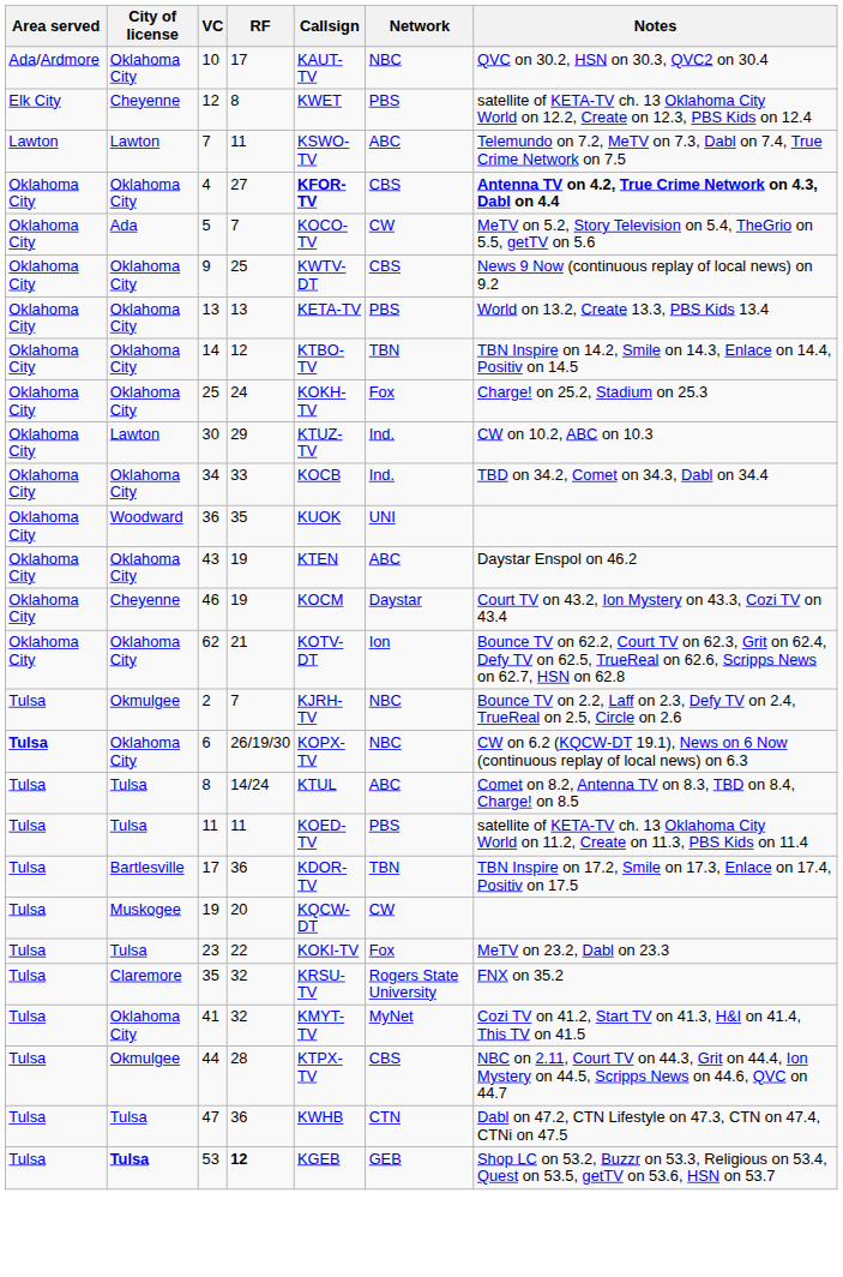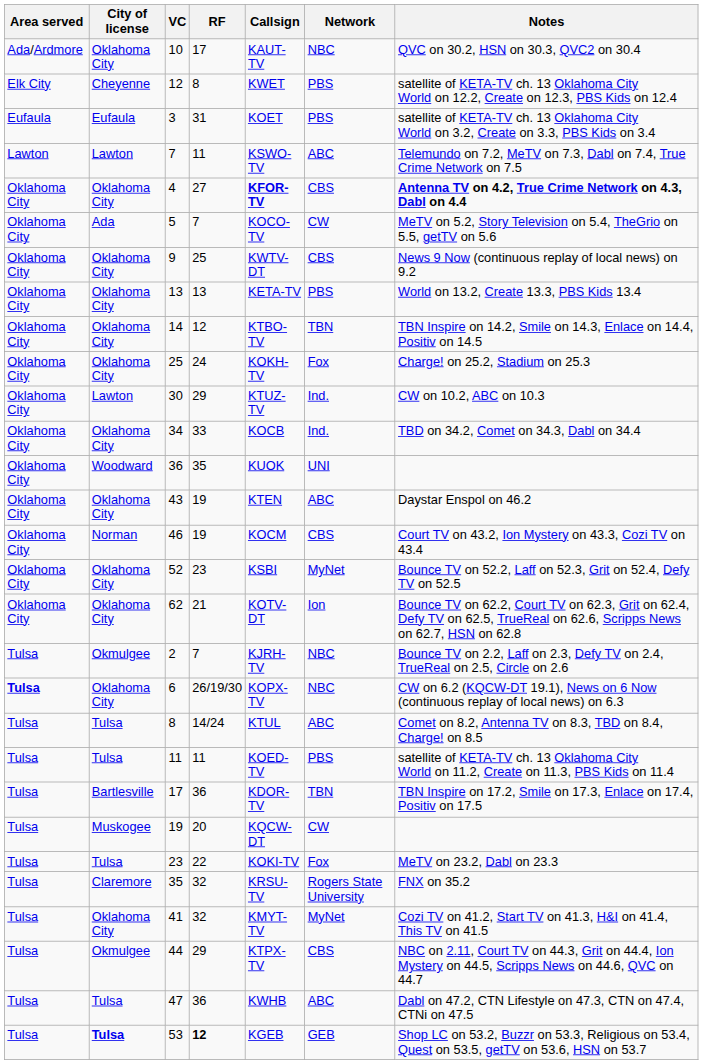+ row: Eufaula | Eufaula | 3 | 31 | KOET | PBS | satellite of KETA-TV ch. 13 Oklahoma City World on 3.2, Create on 3.3, PBS Kids on 3.4
46 | City of license: Cheyenne -> Norman
46 | Network: Daystar -> CBS
+ row: Oklahoma City | Oklahoma City | 52 | 23 | KSBI | MyNet | Bounce TV on 52.2, Laff on 52.3, Grit on 52.4, Defy TV on 52.5
44 | RF: 28 -> 29
47 | Network: CTN -> ABC
